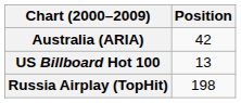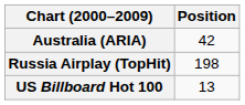rows swapped: Russia Airplay (TopHit) <-> US Billboard Hot 100
